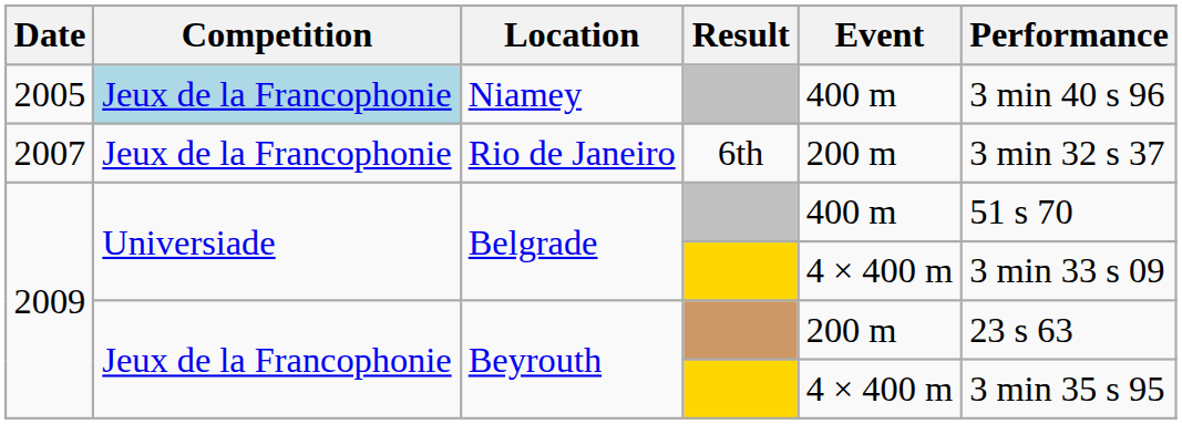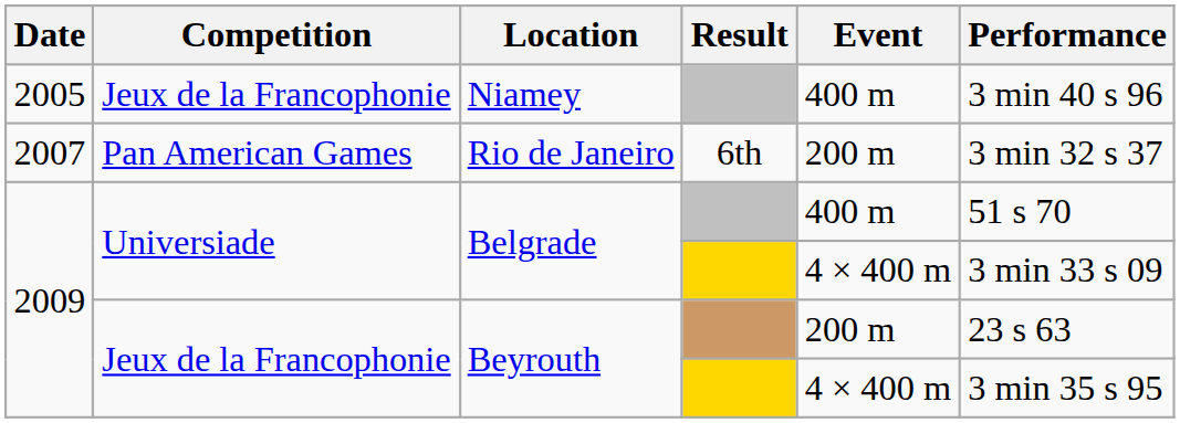Niamey | Competition: lightblue background -> no background
Rio de Janeiro | Competition: Jeux de la Francophonie -> Pan American Games
